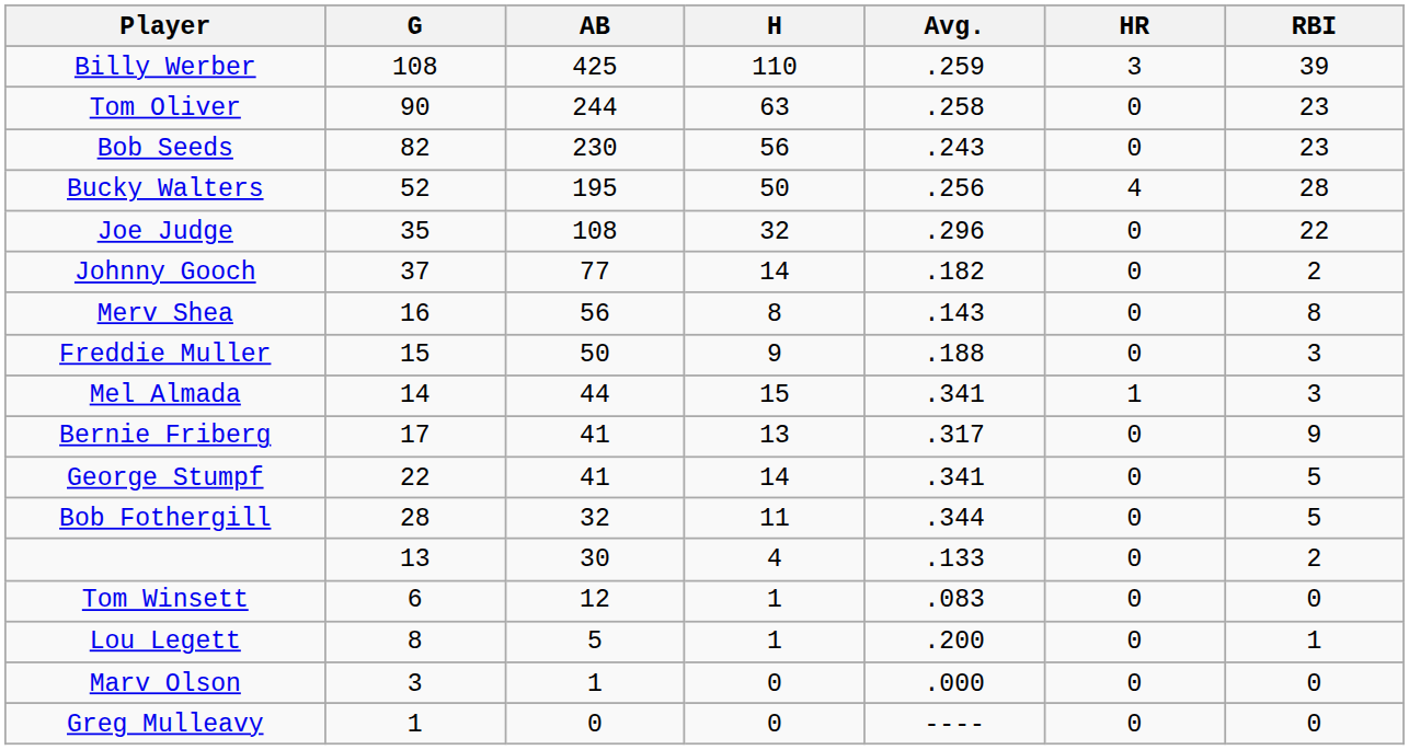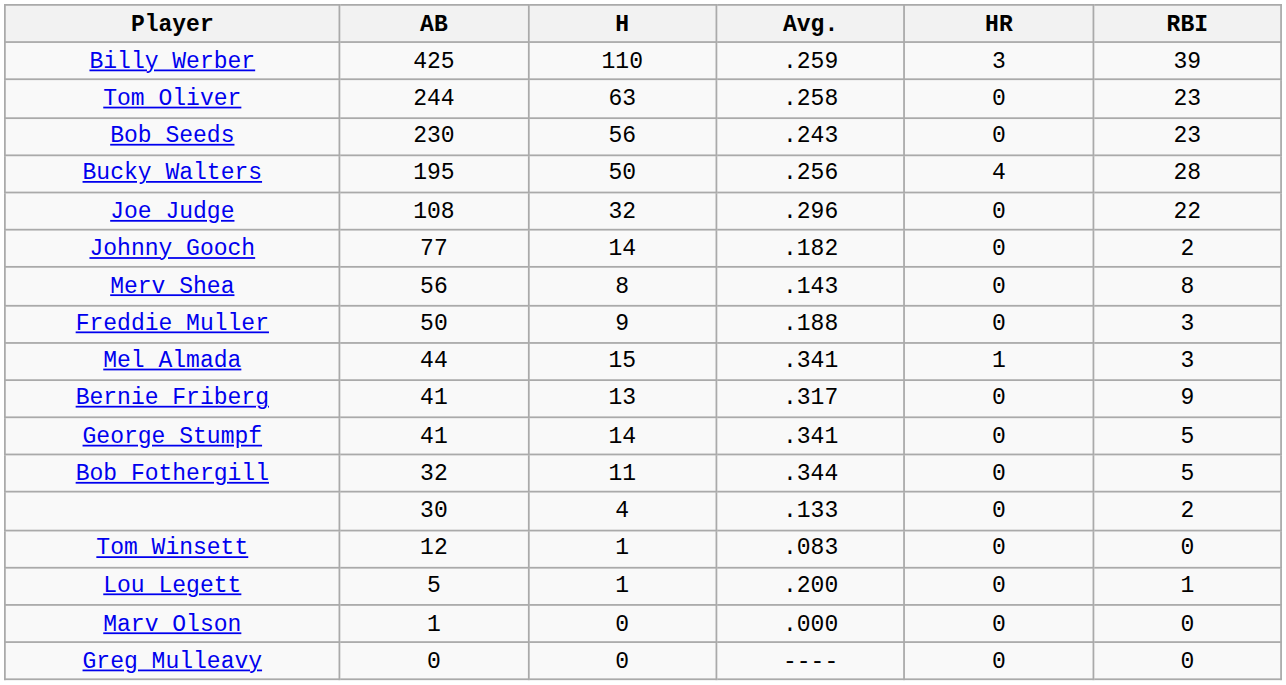- column: G | 108 | 90 | 82 | 52 | 35 | 37 | 16 | 15 | 14 | 17 | 22 | 28 | 13 | 6 | 8 | 3 | 1
